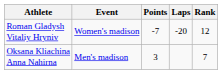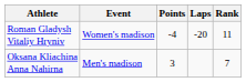Roman Gladysh Vitaliy Hryniv | Points: -7 -> -4
Roman Gladysh Vitaliy Hryniv | Rank: 12 -> 11
